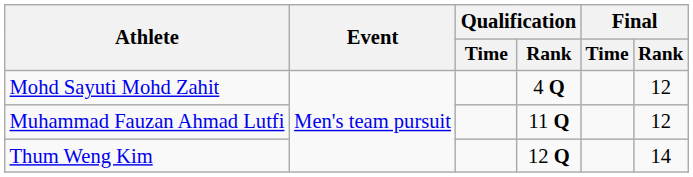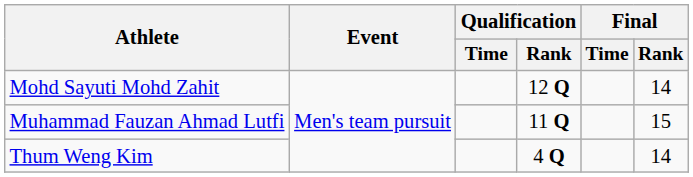Mohd Sayuti Mohd Zahit | Qualification / Rank: 4 Q -> 12 Q
Mohd Sayuti Mohd Zahit | Final / Rank: 12 -> 14
Muhammad Fauzan Ahmad Lutfi | Final / Rank: 12 -> 15
Thum Weng Kim | Qualification / Rank: 12 Q -> 4 Q
